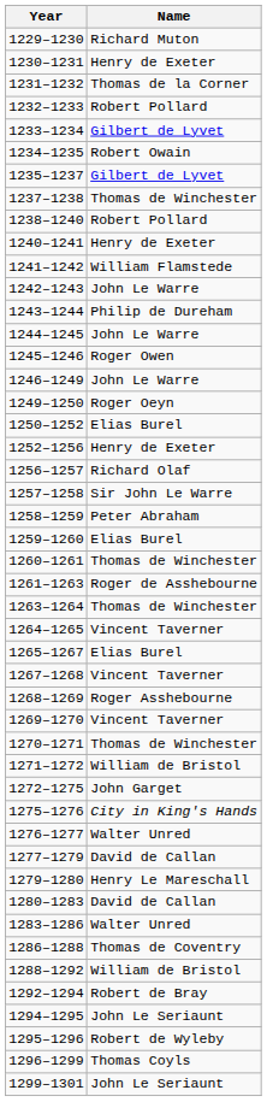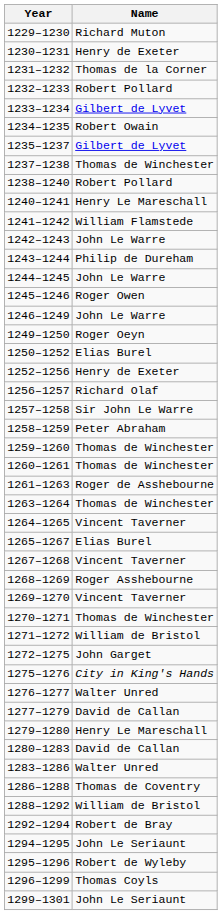1240–1241 | Name: Henry de Exeter -> Henry Le Mareschall
1259–1260 | Name: Elias Burel -> Thomas de Winchester
